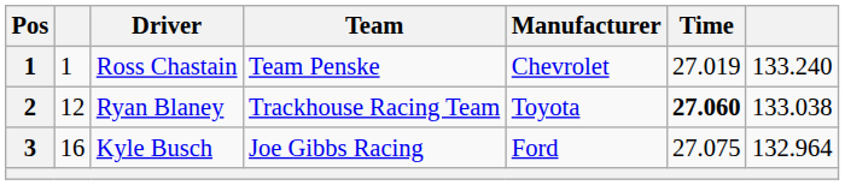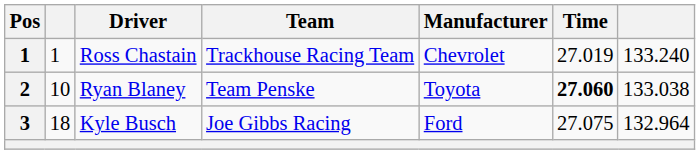Ross Chastain | Team: Team Penske -> Trackhouse Racing Team
Ryan Blaney | column 2: 12 -> 10
Ryan Blaney | Team: Trackhouse Racing Team -> Team Penske
Kyle Busch | column 2: 16 -> 18
